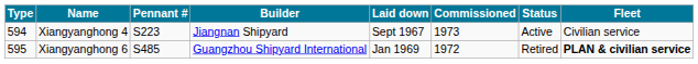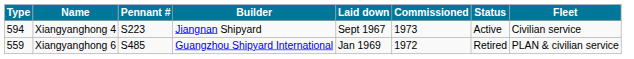Xiangyanghong 6 | Type: 595 -> 559
Xiangyanghong 6 | Fleet: bold -> normal
